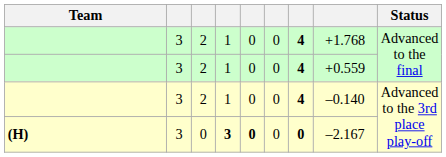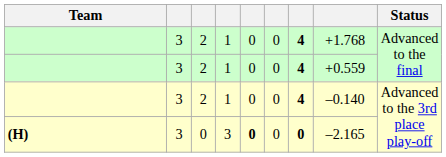(H) | column 4: bold -> normal
(H) | column 8: –2.167 -> –2.165
